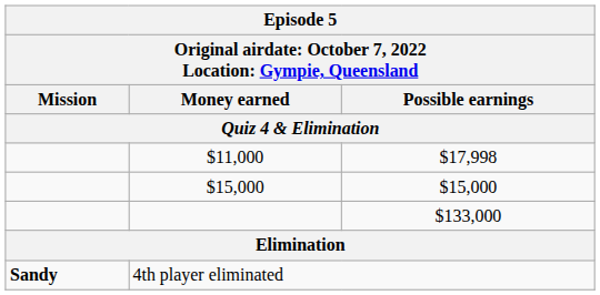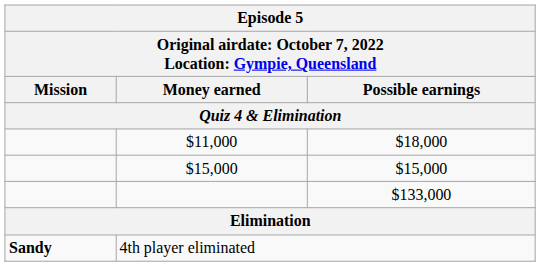$11,000 | Possible earnings: $17,998 -> $18,000
